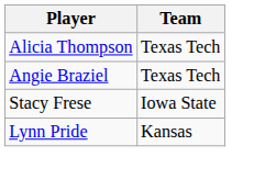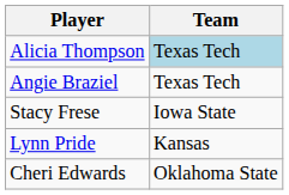Alicia Thompson | Team: no background -> lightblue background
+ row: Cheri Edwards | Oklahoma State
